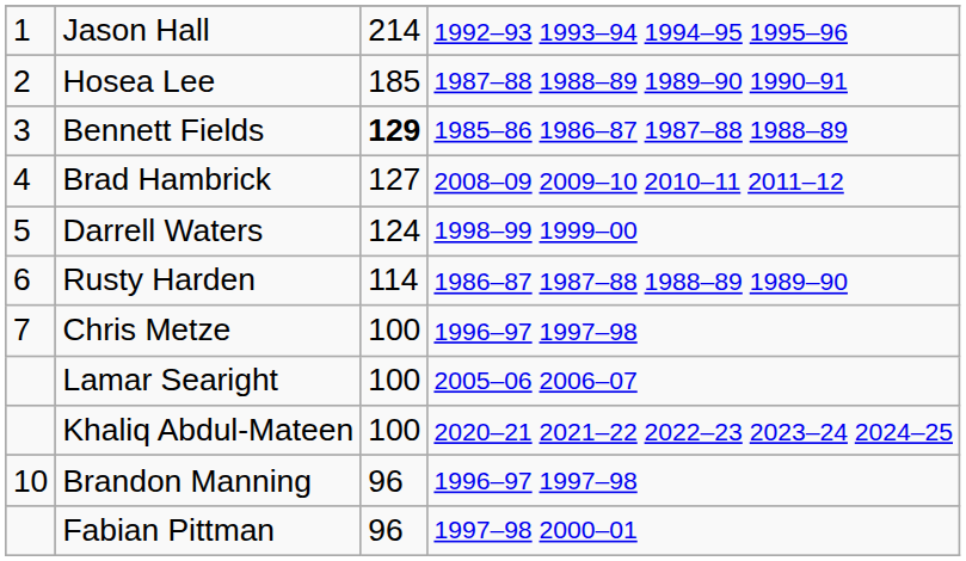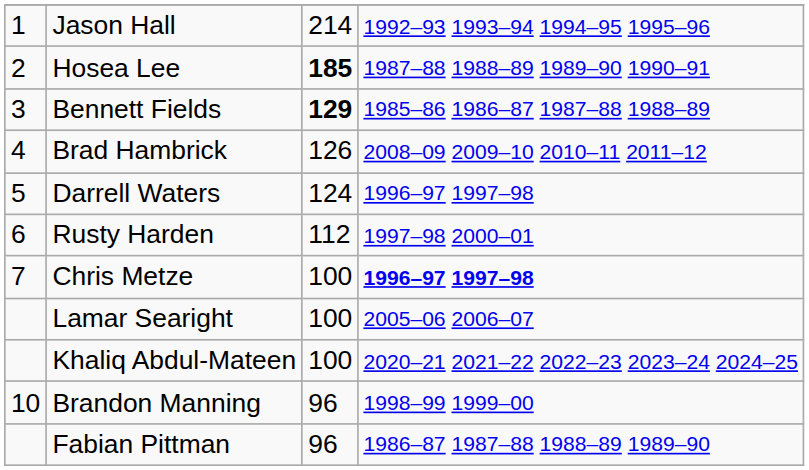Hosea Lee | column 3: normal -> bold
Brad Hambrick | column 3: 127 -> 126
Darrell Waters | column 4: 1998–99 1999–00 -> 1996–97 1997–98
Rusty Harden | column 3: 114 -> 112
Rusty Harden | column 4: 1986–87 1987–88 1988–89 1989–90 -> 1997–98 2000–01
Chris Metze | column 4: normal -> bold
Brandon Manning | column 4: 1996–97 1997–98 -> 1998–99 1999–00
Fabian Pittman | column 4: 1997–98 2000–01 -> 1986–87 1987–88 1988–89 1989–90
